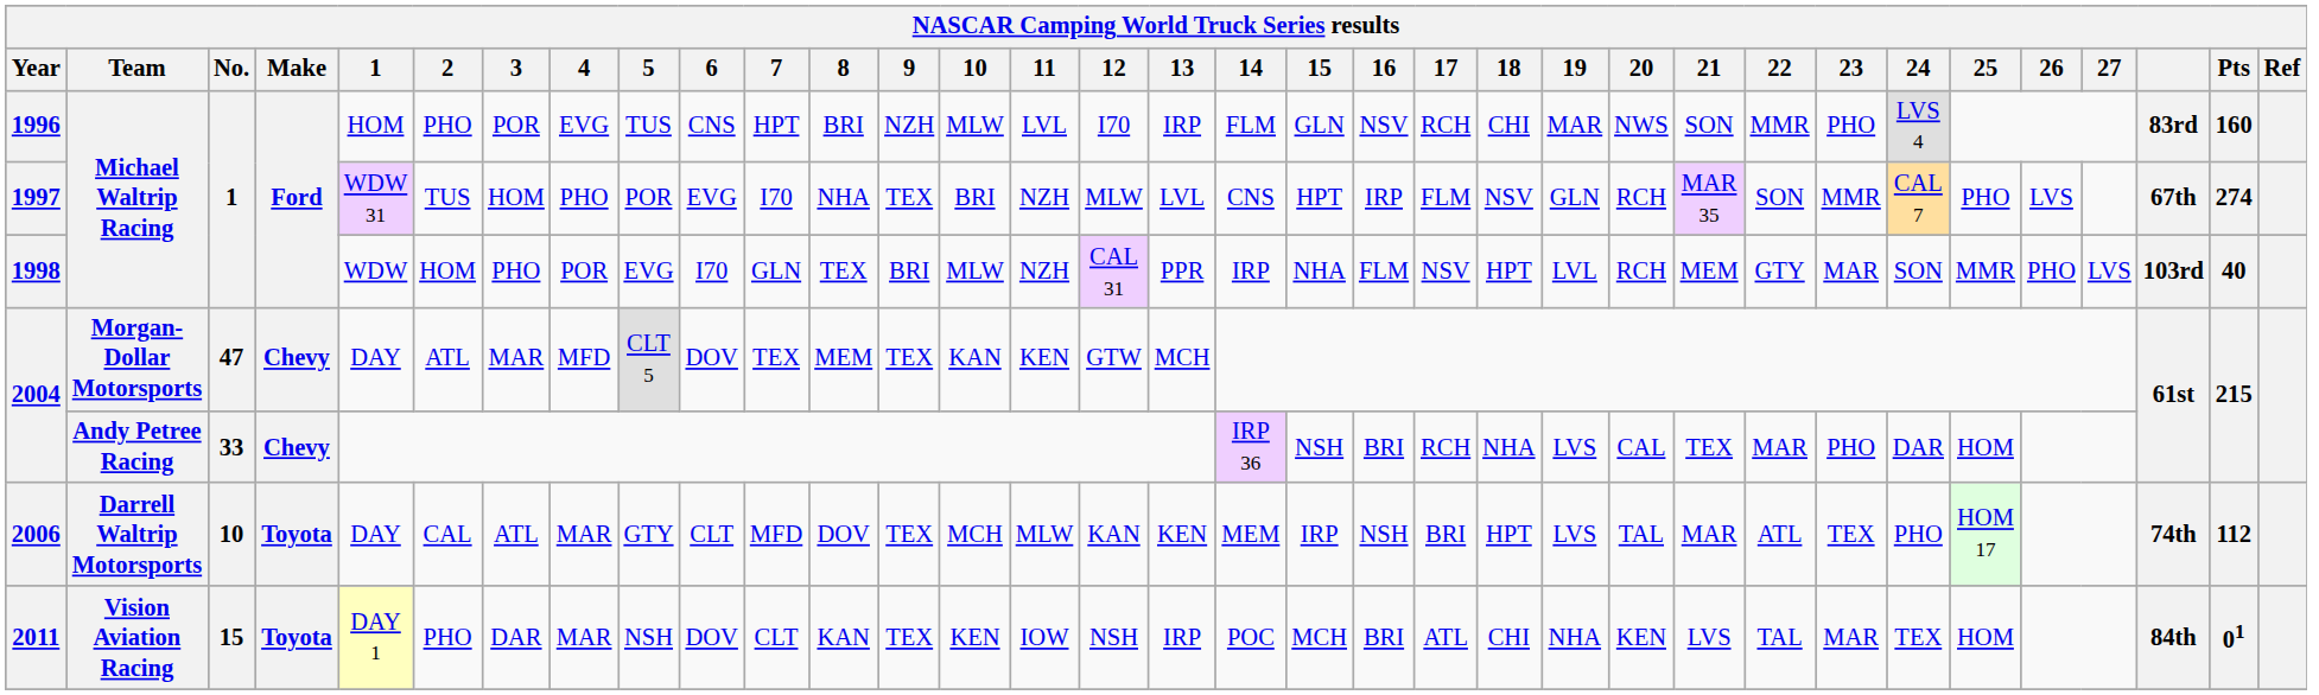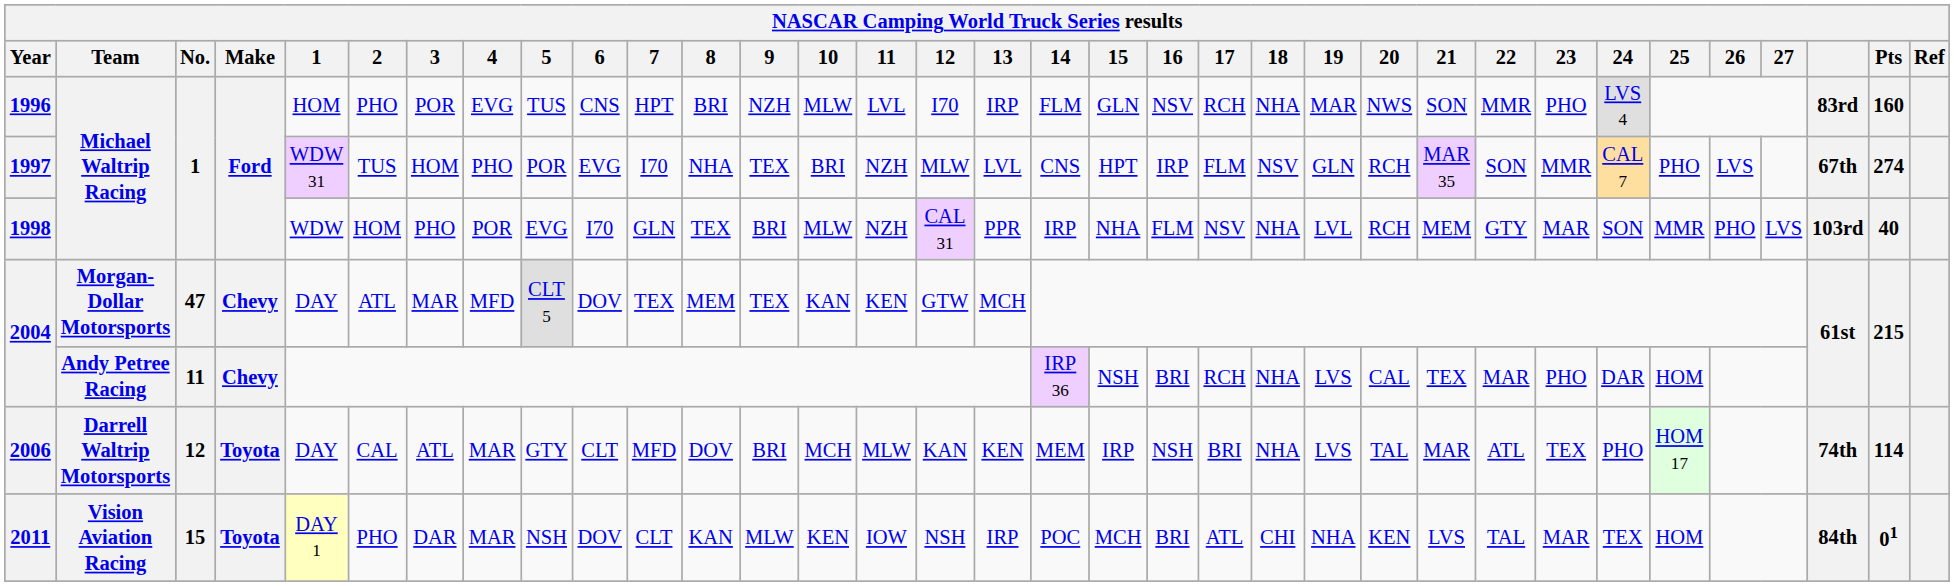1996 | 18: CHI -> NHA
1998 | 18: HPT -> NHA
2004 / Andy Petree Racing | No.: 33 -> 11
2006 | No.: 10 -> 12
2006 | 9: TEX -> BRI
2006 | 18: HPT -> NHA
2006 | Pts: 112 -> 114
2011 | 9: TEX -> MLW
